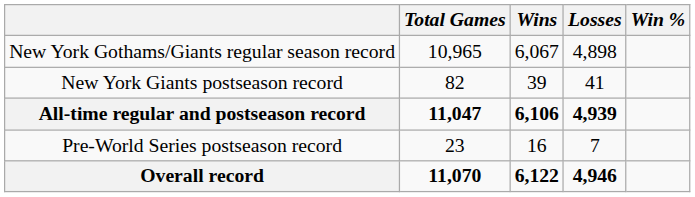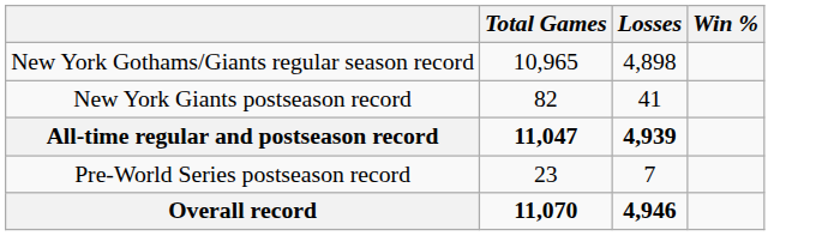- column: Wins | 6,067 | 39 | 6,106 | 16 | 6,122
